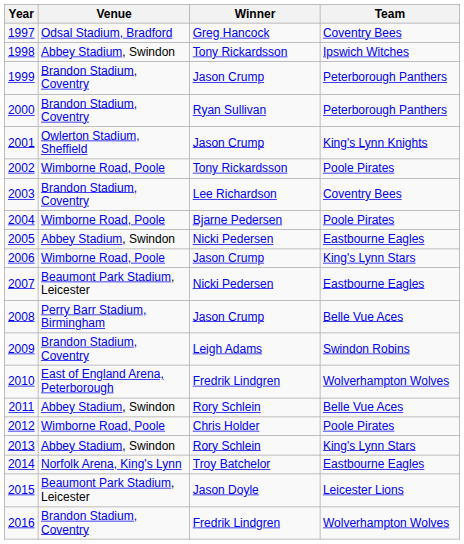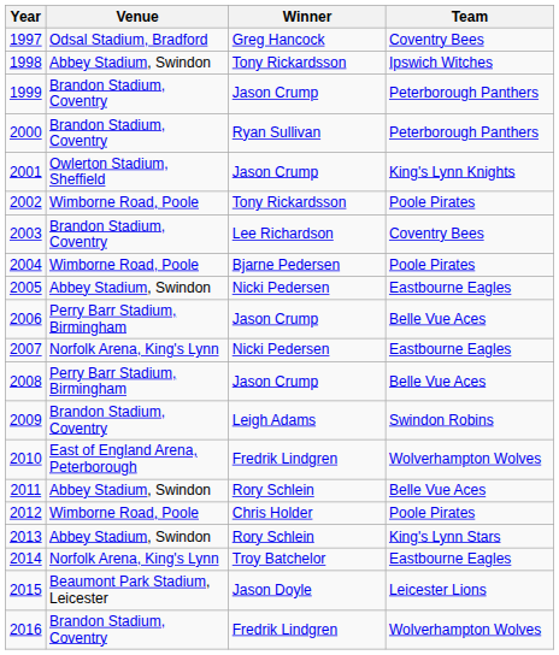2006 | Venue: Wimborne Road, Poole -> Perry Barr Stadium, Birmingham
2006 | Team: King's Lynn Stars -> Belle Vue Aces
2007 | Venue: Beaumont Park Stadium, Leicester -> Norfolk Arena, King's Lynn
